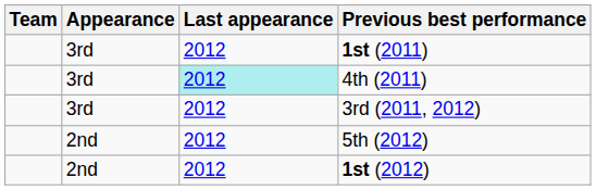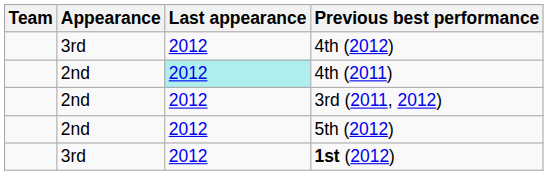+ row: 3rd | 2012 | 4th (2012)
- row: 3rd | 2012 | 1st (2011)
4th (2011) | Appearance: 3rd -> 2nd
3rd (2011, 2012) | Appearance: 3rd -> 2nd
1st (2012) | Appearance: 2nd -> 3rd
